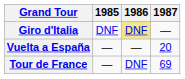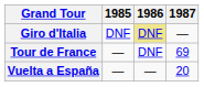rows swapped: Tour de France <-> Vuelta a España
